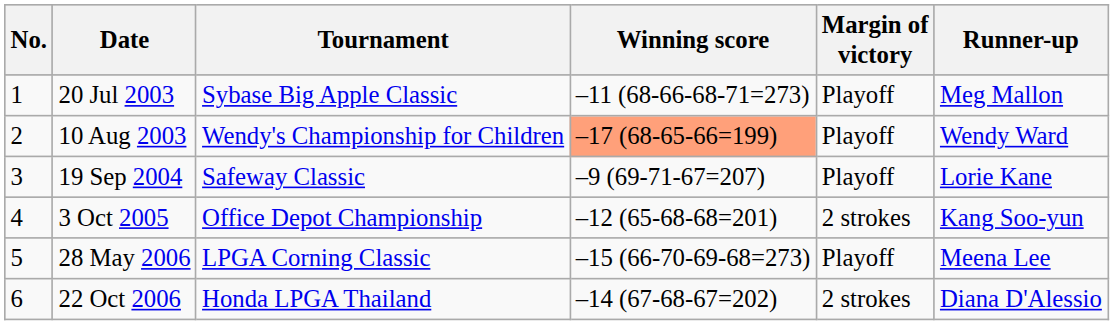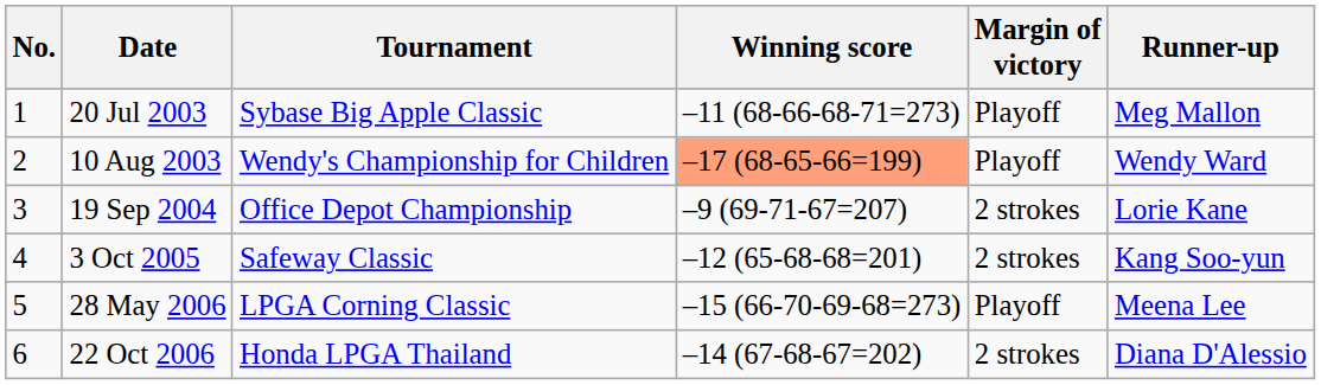19 Sep 2004 | Tournament: Safeway Classic -> Office Depot Championship
19 Sep 2004 | Margin of victory: Playoff -> 2 strokes
3 Oct 2005 | Tournament: Office Depot Championship -> Safeway Classic
